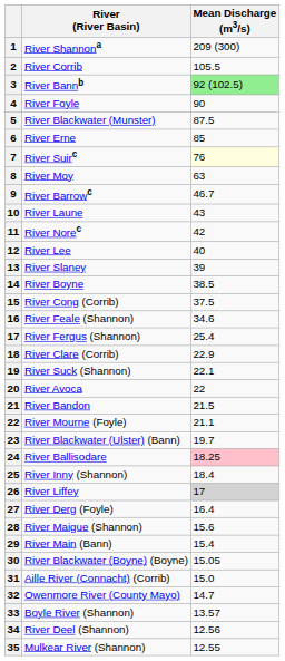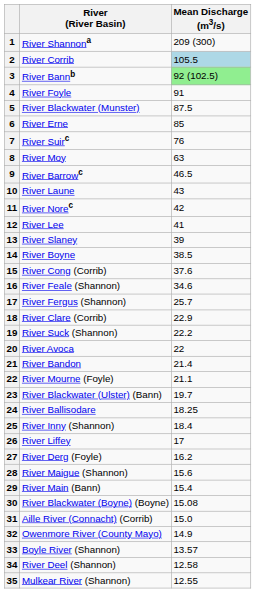River Corrib | Mean Discharge (m3/s): no background -> lightblue background
River Foyle | Mean Discharge (m3/s): 90 -> 91
River Suirc | Mean Discharge (m3/s): lightyellow background -> no background
River Barrowc | Mean Discharge (m3/s): 46.7 -> 46.5
River Lee | Mean Discharge (m3/s): 40 -> 41
River Cong (Corrib) | Mean Discharge (m3/s): 37.5 -> 37.6
River Fergus (Shannon) | Mean Discharge (m3/s): 25.4 -> 25.7
River Suck (Shannon) | Mean Discharge (m3/s): 22.1 -> 22.2
River Bandon | Mean Discharge (m3/s): 21.5 -> 21.4
River Ballisodare | Mean Discharge (m3/s): pink background -> no background
River Liffey | Mean Discharge (m3/s): lightgrey background -> no background
River Derg (Foyle) | Mean Discharge (m3/s): 16.4 -> 16.2
River Blackwater (Boyne) (Boyne) | Mean Discharge (m3/s): 15.05 -> 15.08
Owenmore River (County Mayo) | Mean Discharge (m3/s): 14.7 -> 14.9
River Deel (Shannon) | Mean Discharge (m3/s): 12.56 -> 12.58
